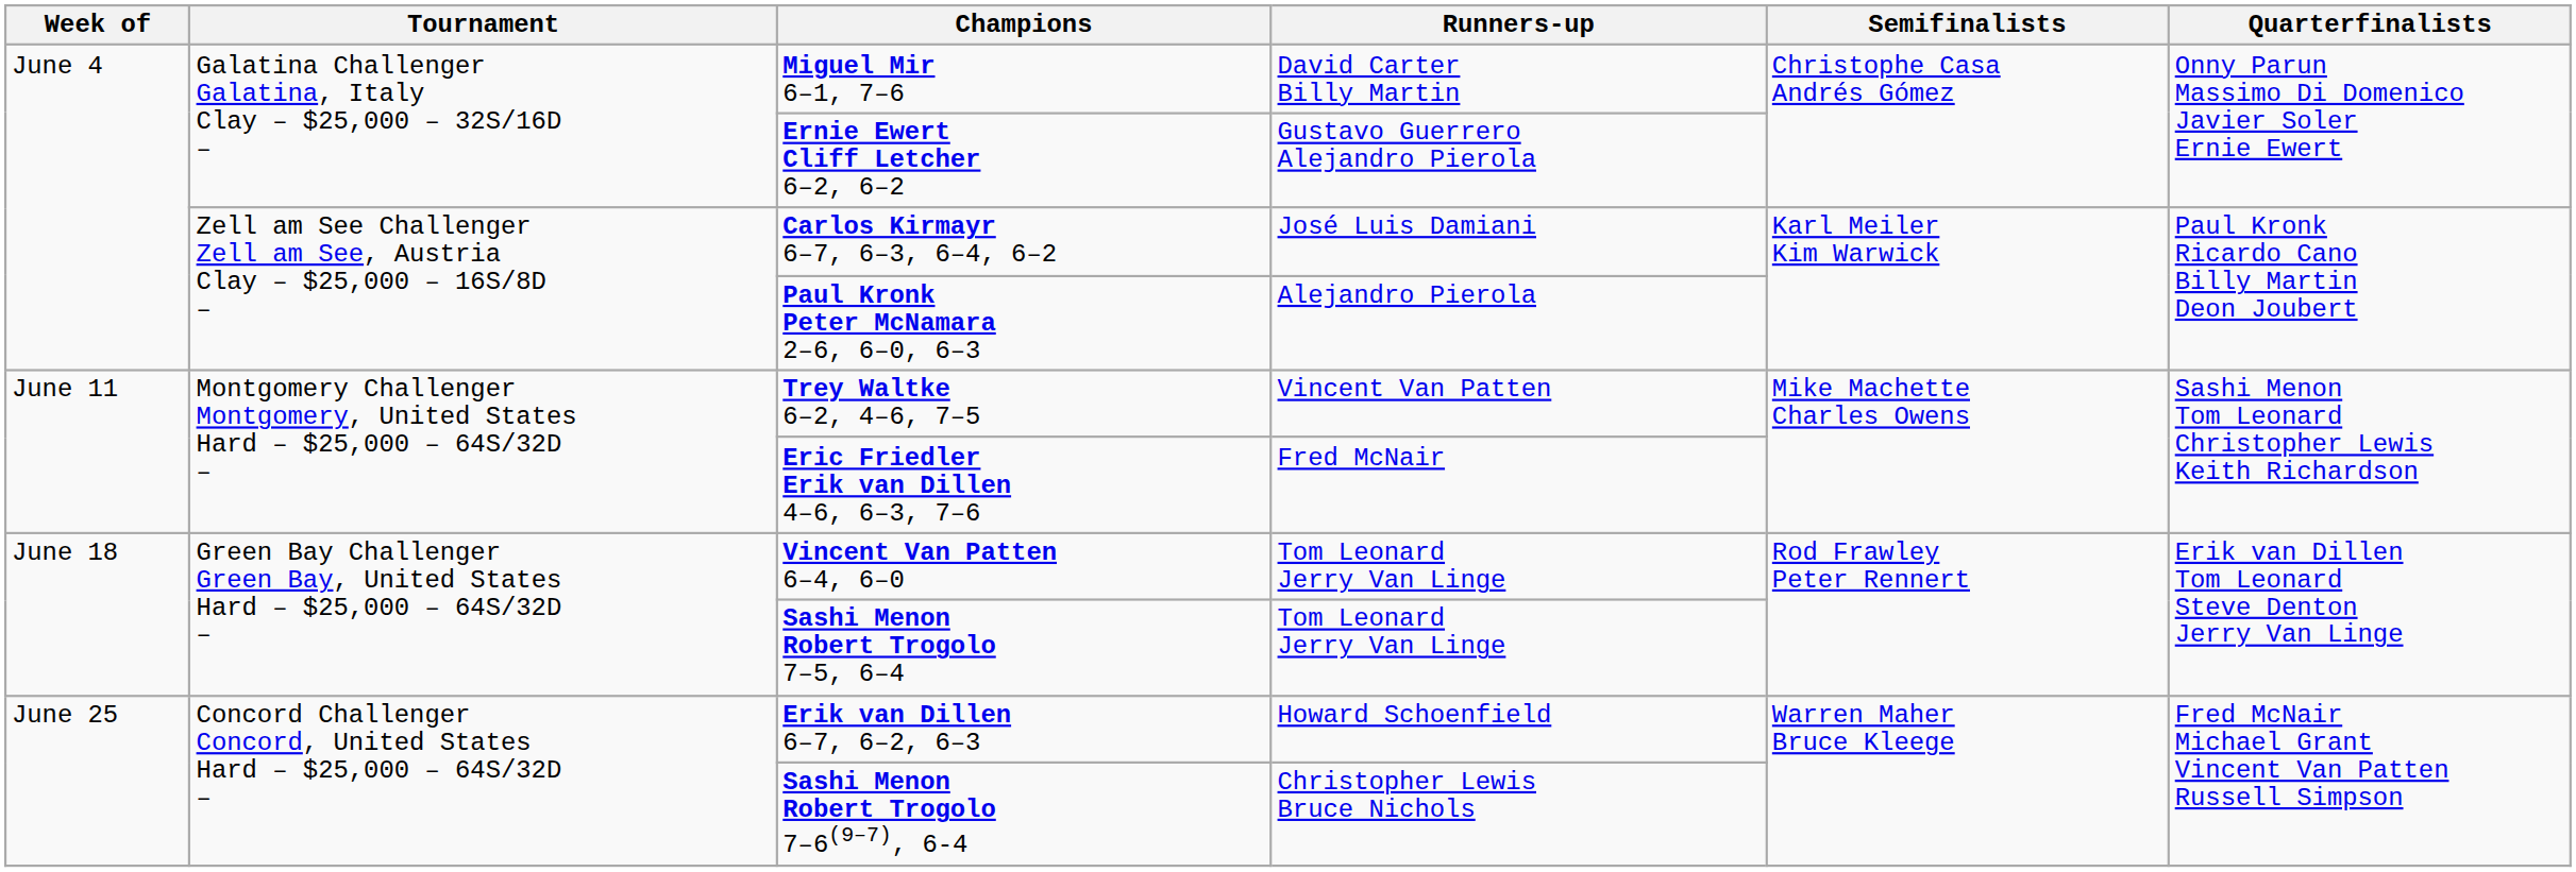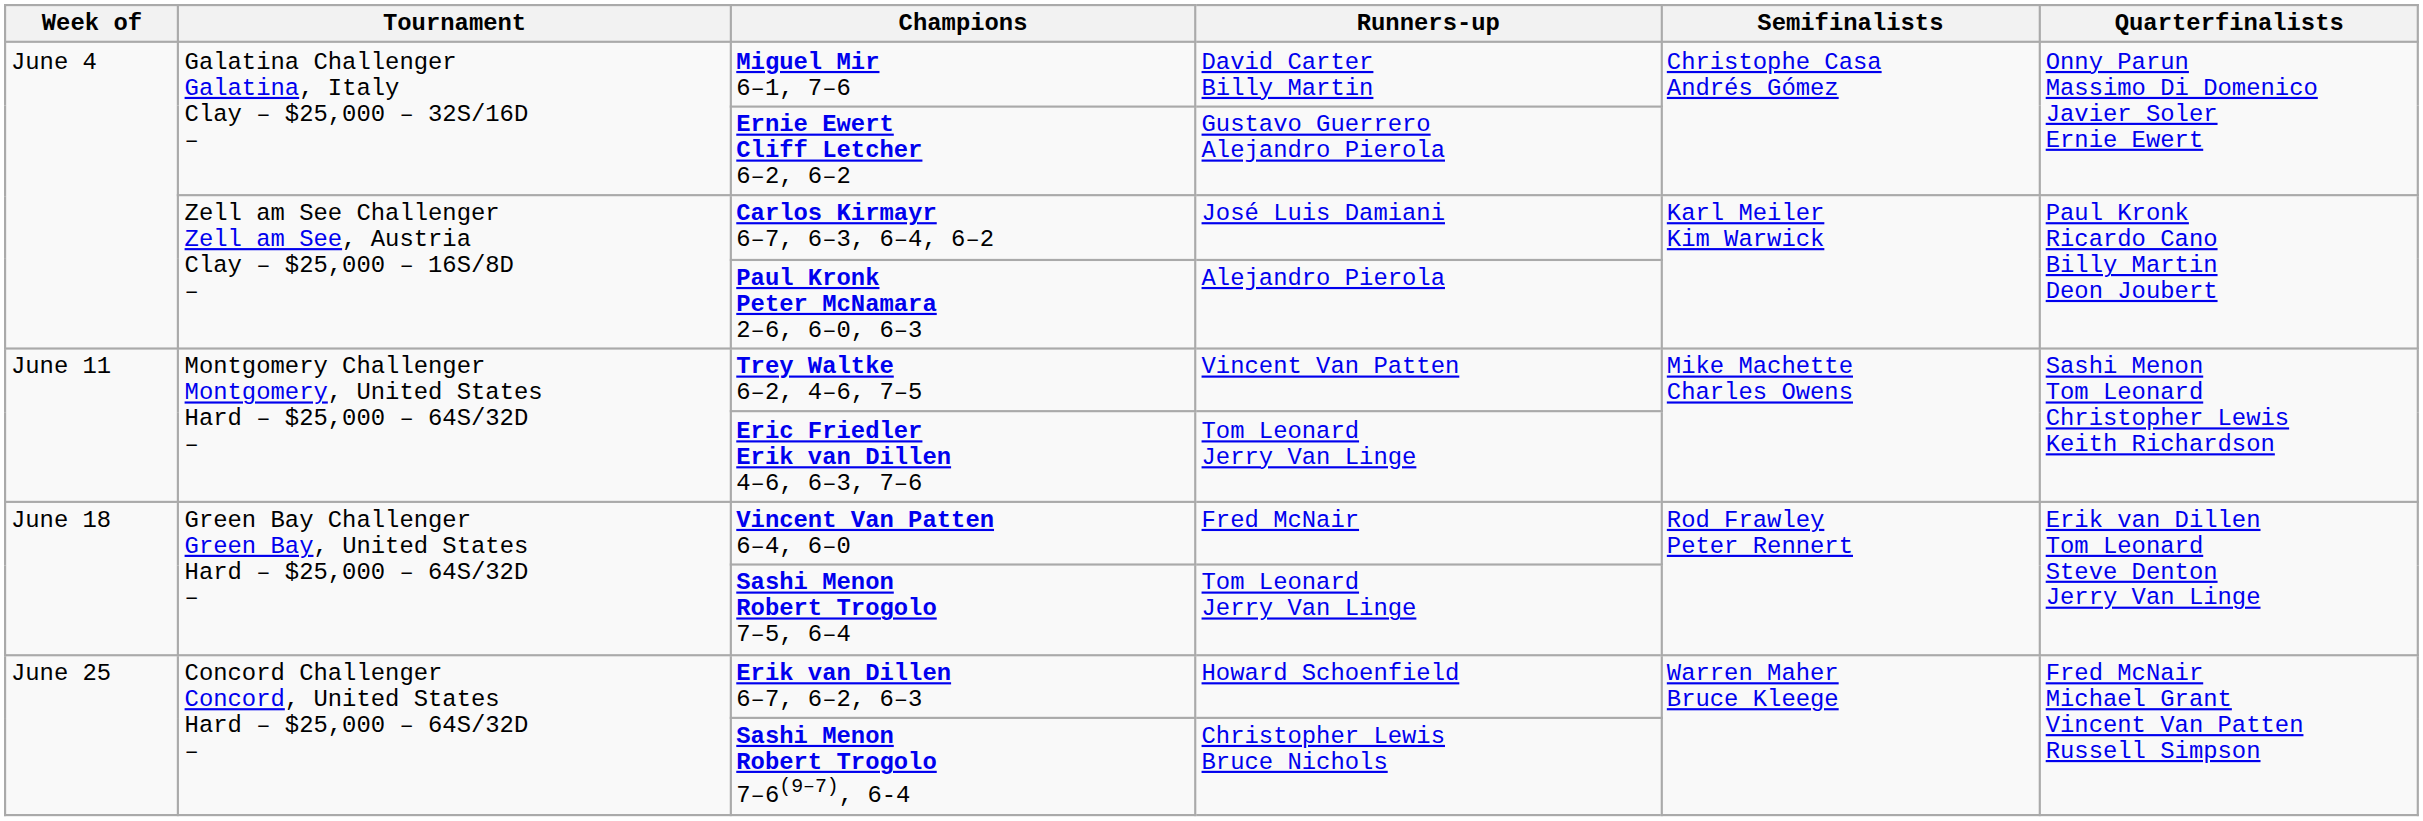Eric Friedler Erik van Dillen 4–6, 6–3, 7–6 | Runners-up: Fred McNair -> Tom Leonard Jerry Van Linge
Vincent Van Patten 6–4, 6–0 | Runners-up: Tom Leonard Jerry Van Linge -> Fred McNair
